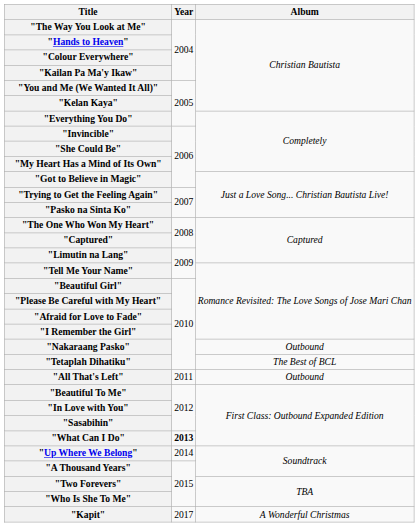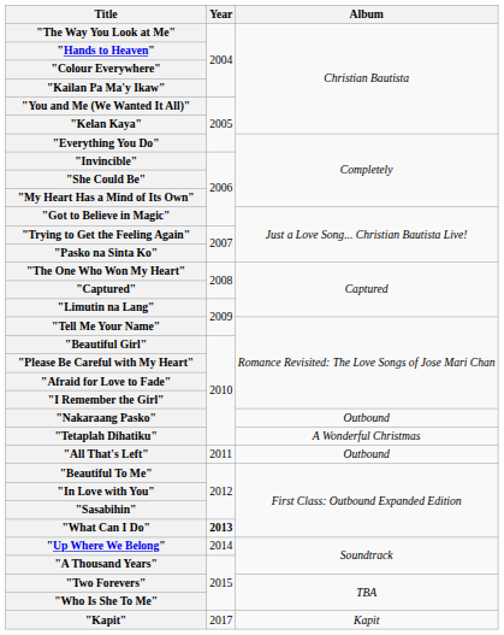"Tetaplah Dihatiku" | Album: The Best of BCL -> A Wonderful Christmas
"Kapit" | Album: A Wonderful Christmas -> Kapit
